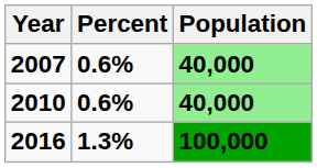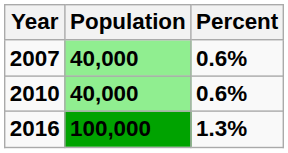columns swapped: Percent <-> Population
